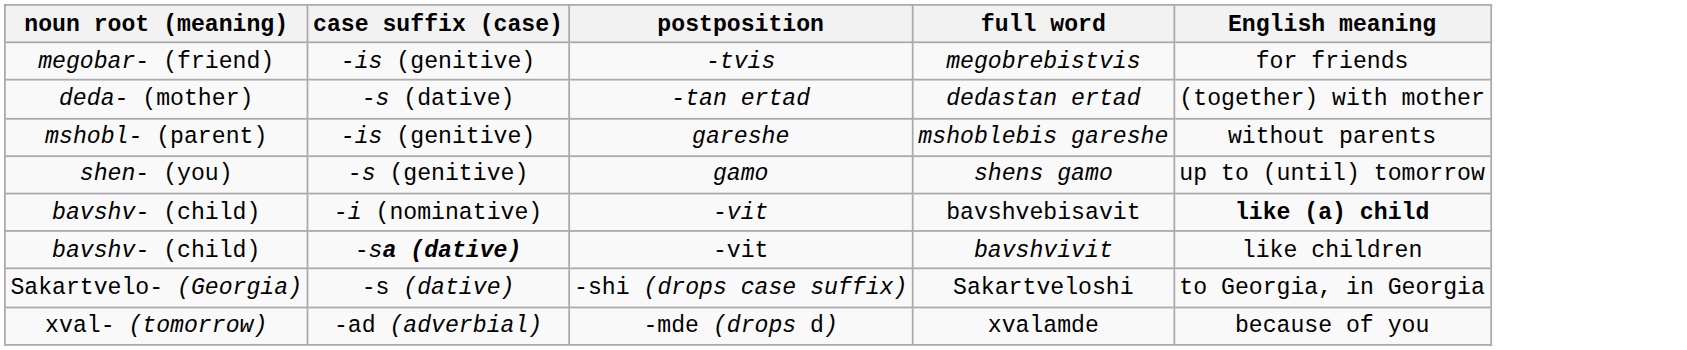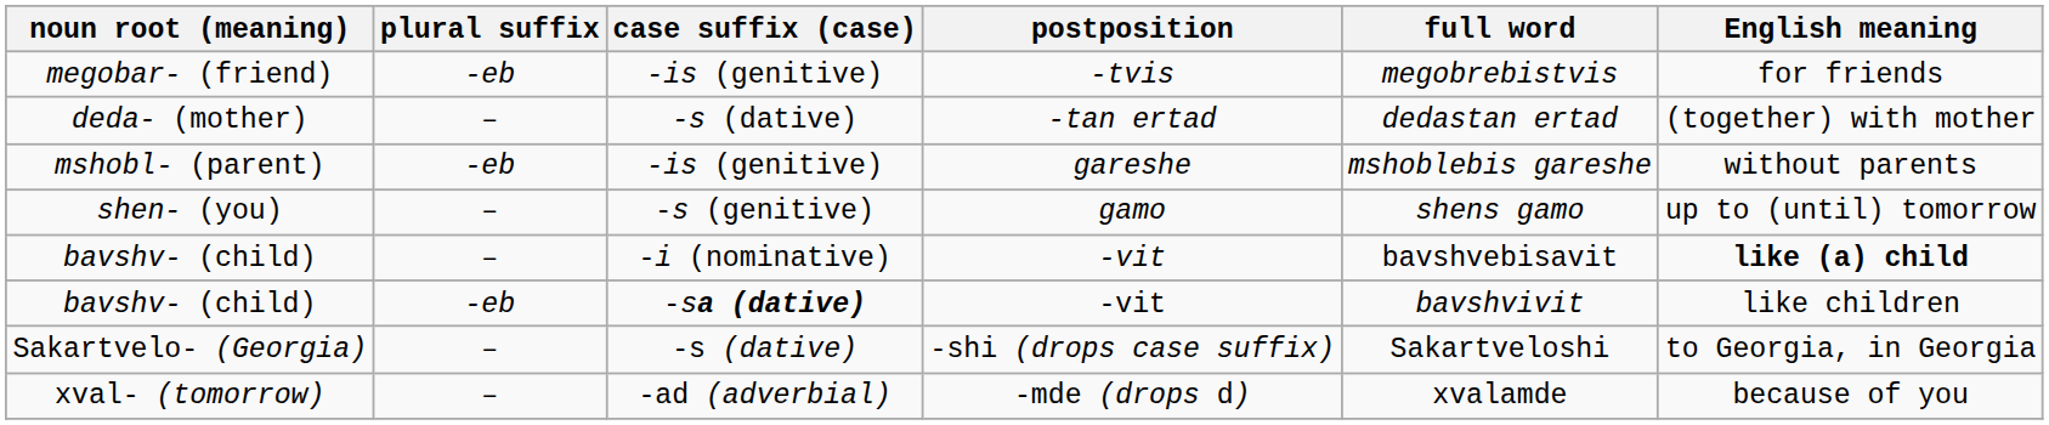+ column: plural suffix | -eb | – | -eb | – | – | -eb | – | –
